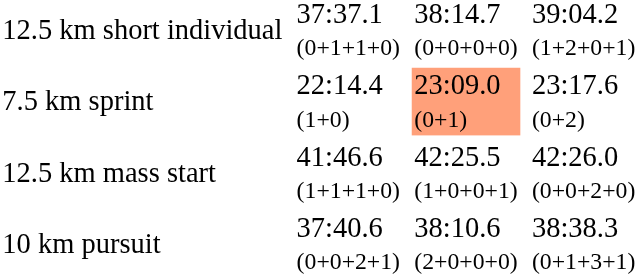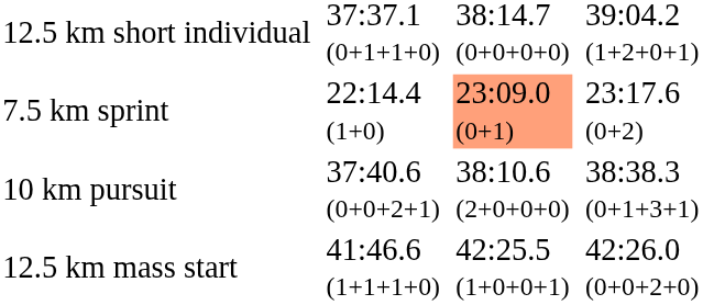rows swapped: 10 km pursuit <-> 12.5 km mass start
